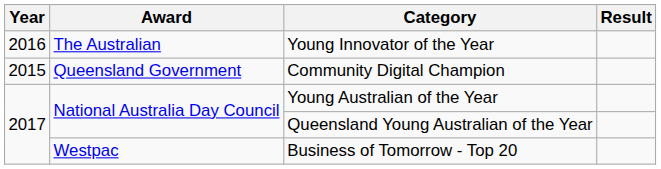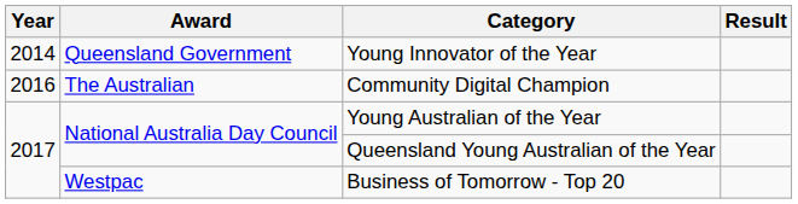Young Innovator of the Year | Year: 2016 -> 2014
Young Innovator of the Year | Award: The Australian -> Queensland Government
Community Digital Champion | Year: 2015 -> 2016
Community Digital Champion | Award: Queensland Government -> The Australian
